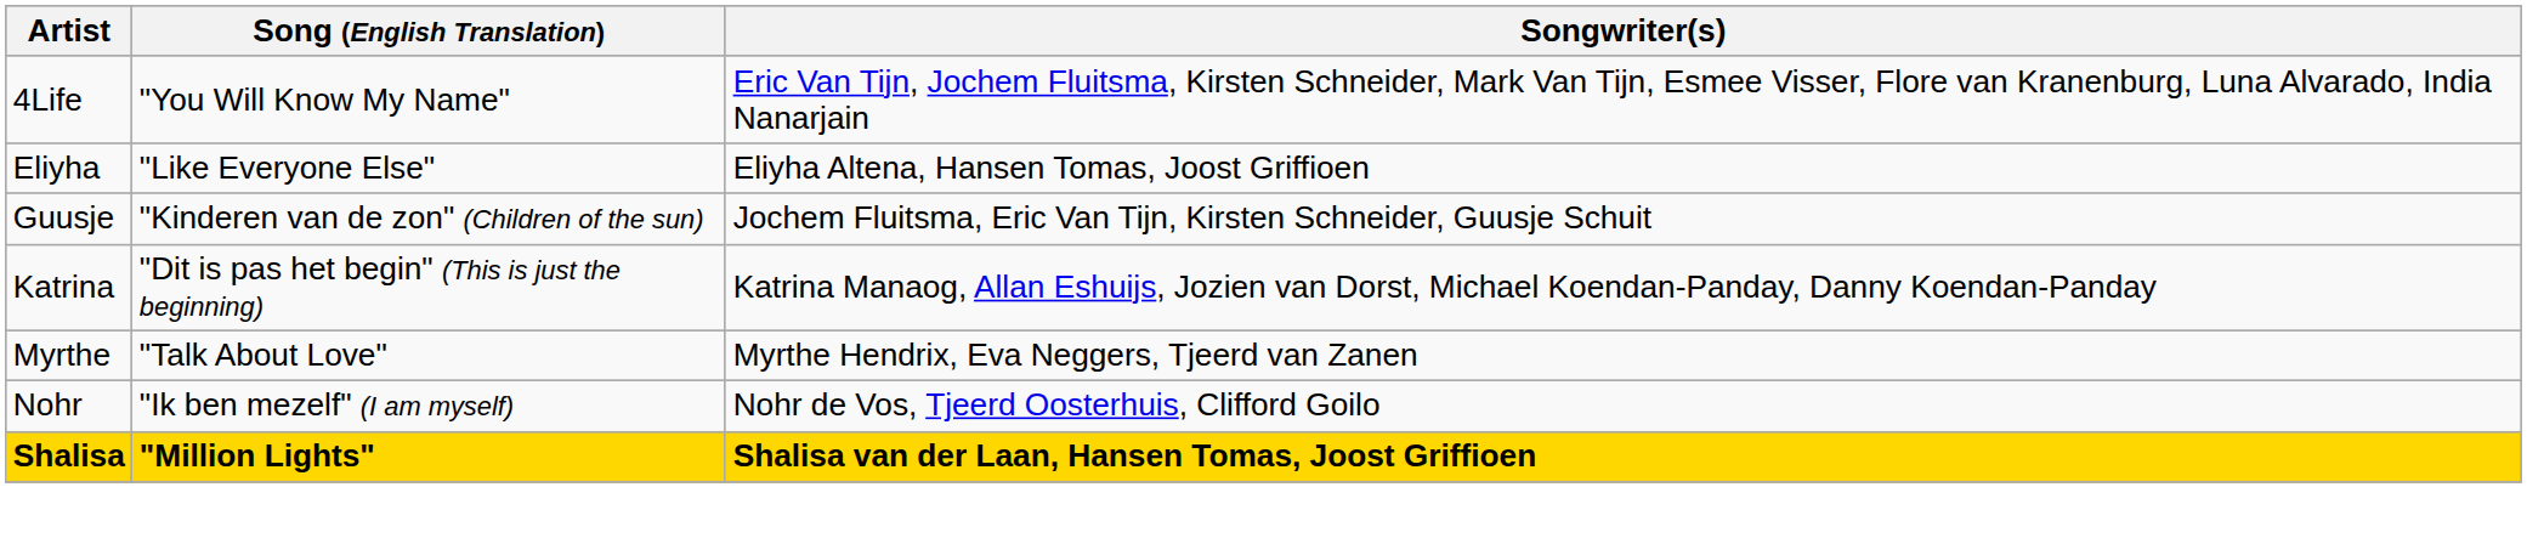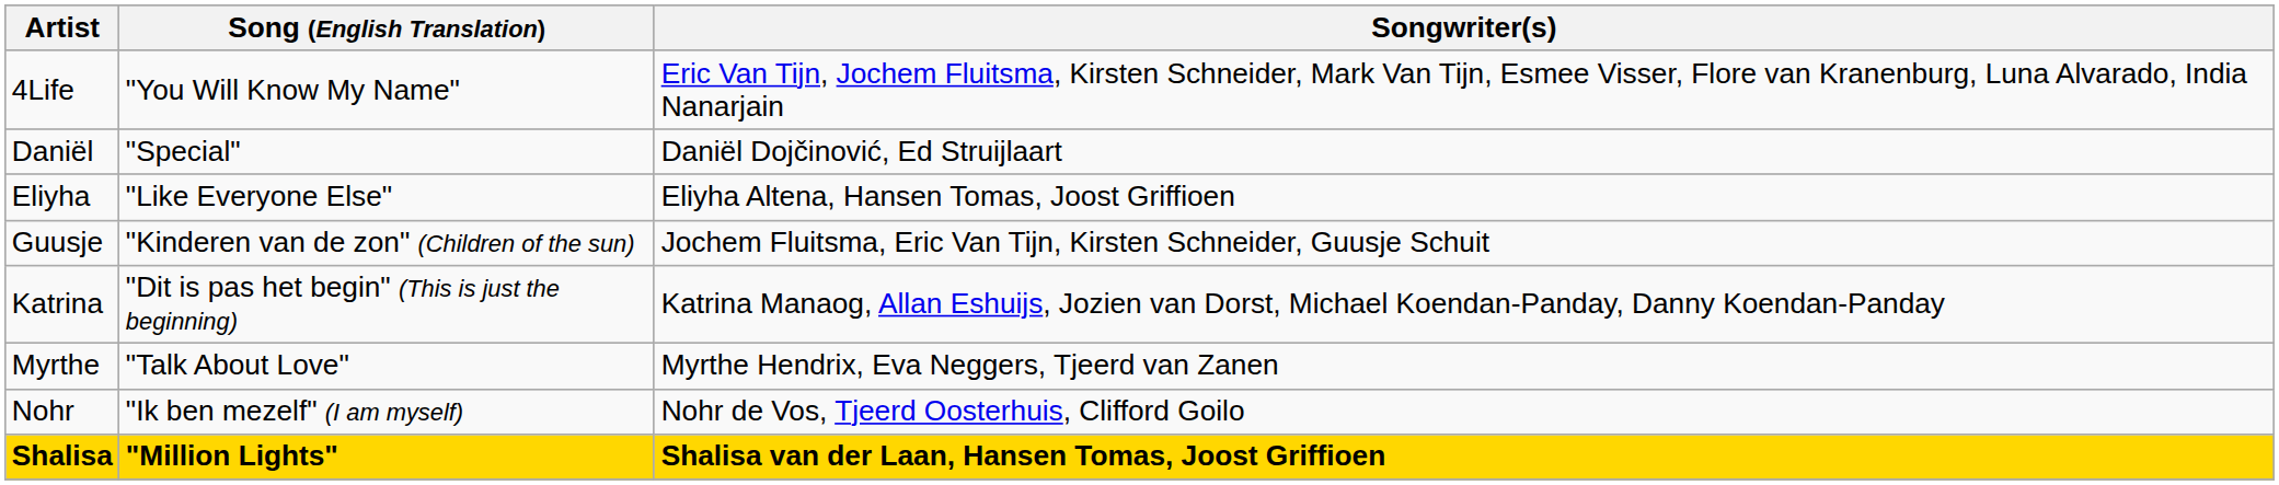+ row: Daniël | "Special" | Daniël Dojčinović, Ed Struijlaart
